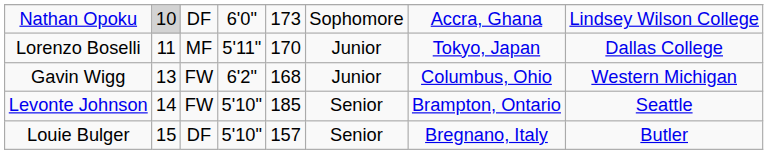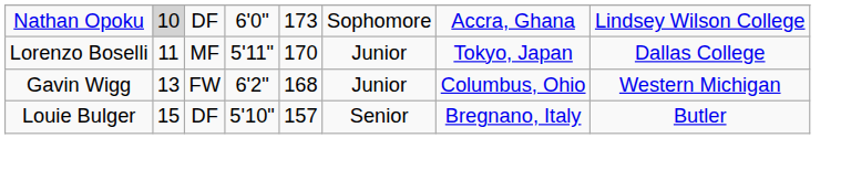- row: Levonte Johnson | 14 | FW | 5'10" | 185 | Senior | Brampton, Ontario | Seattle
